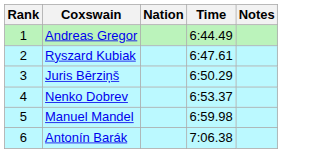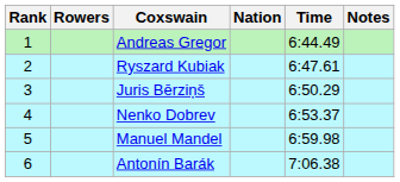+ column: Rowers
